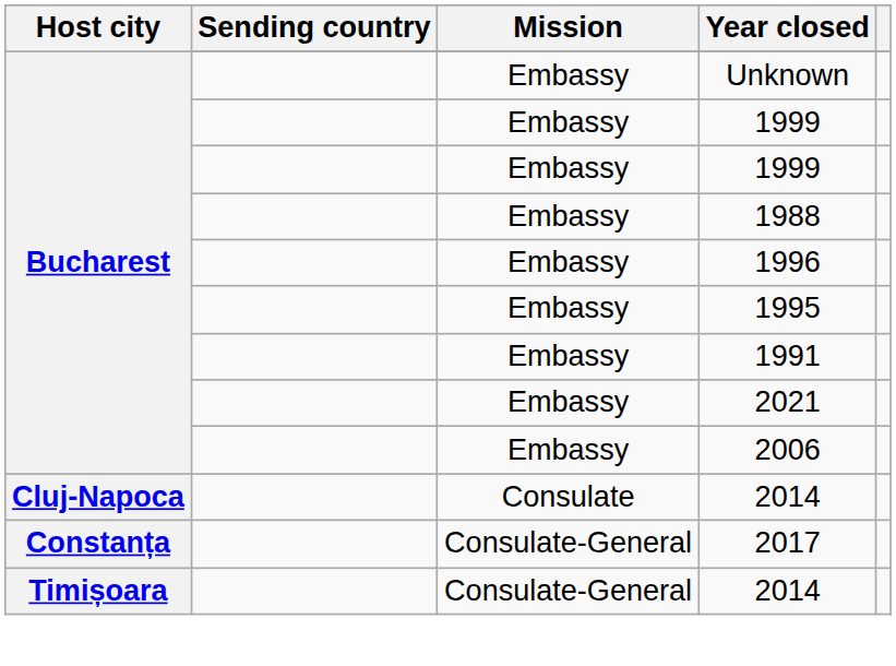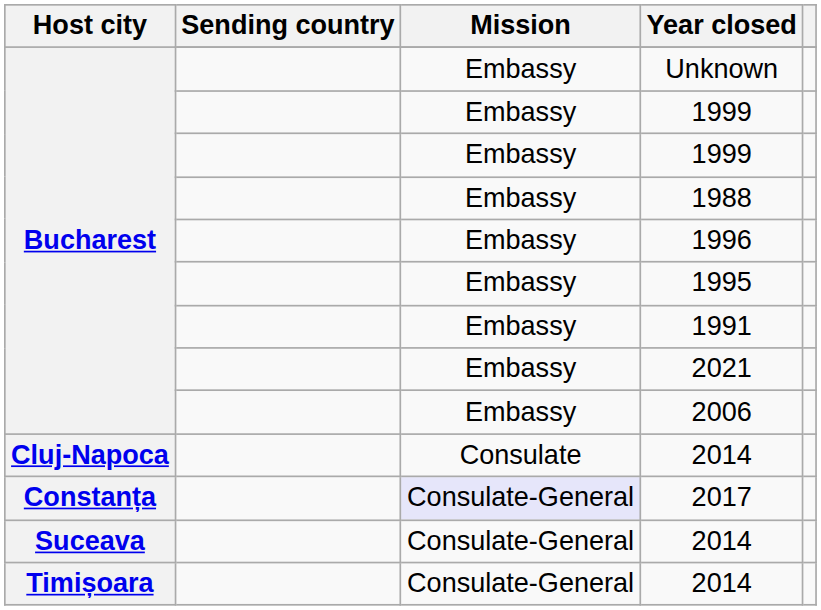2017 | Mission: no background -> lavender background
+ row: Suceava | Consulate-General | 2014
